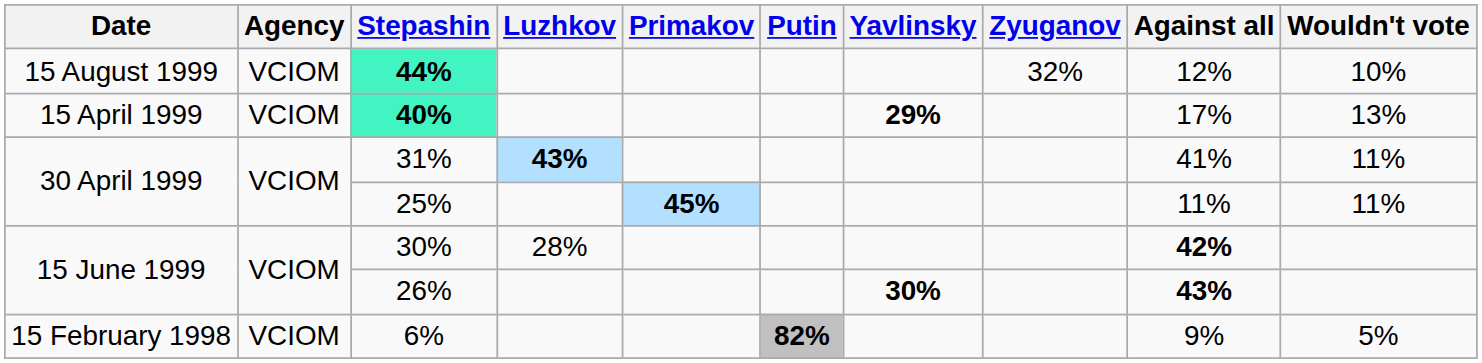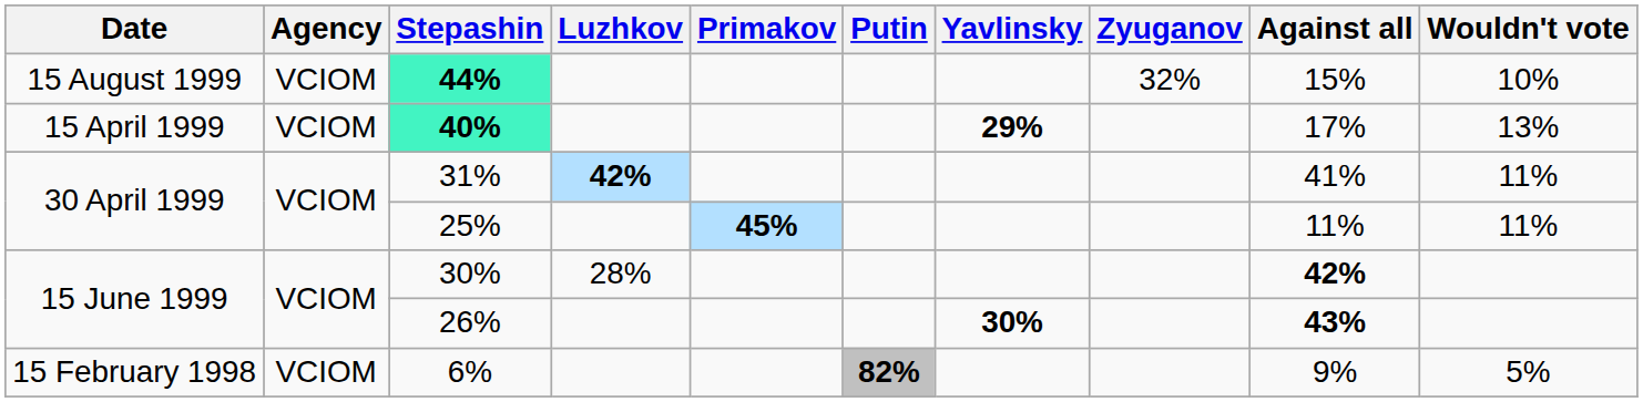44% | Against all: 12% -> 15%
31% | Luzhkov: 43% -> 42%
